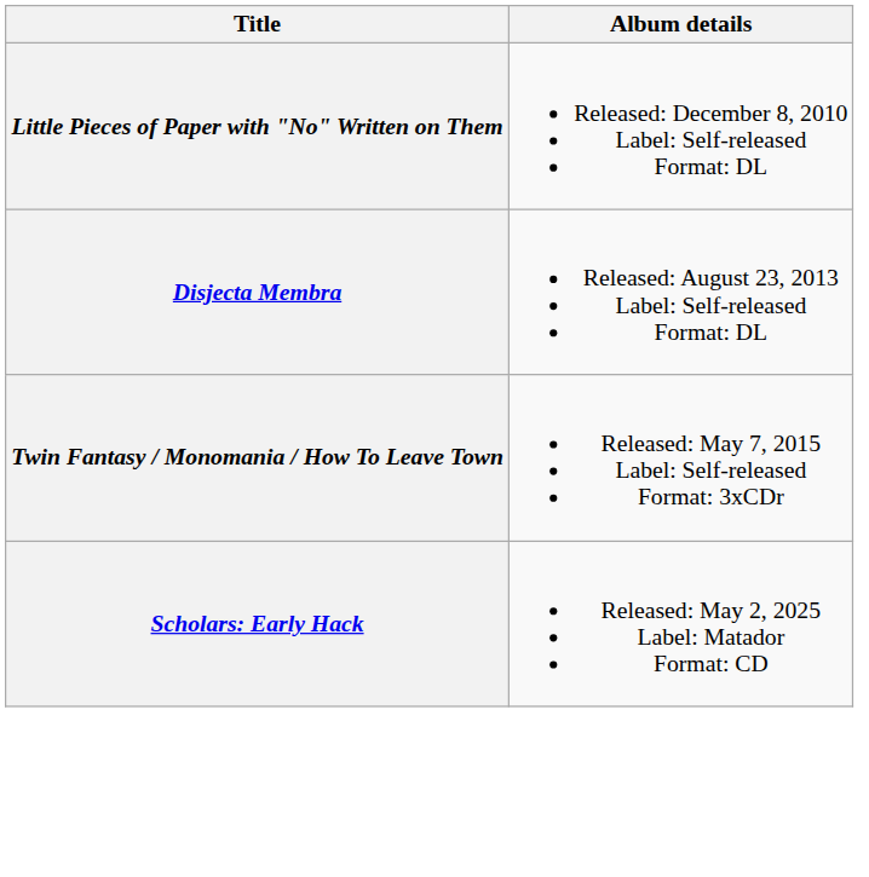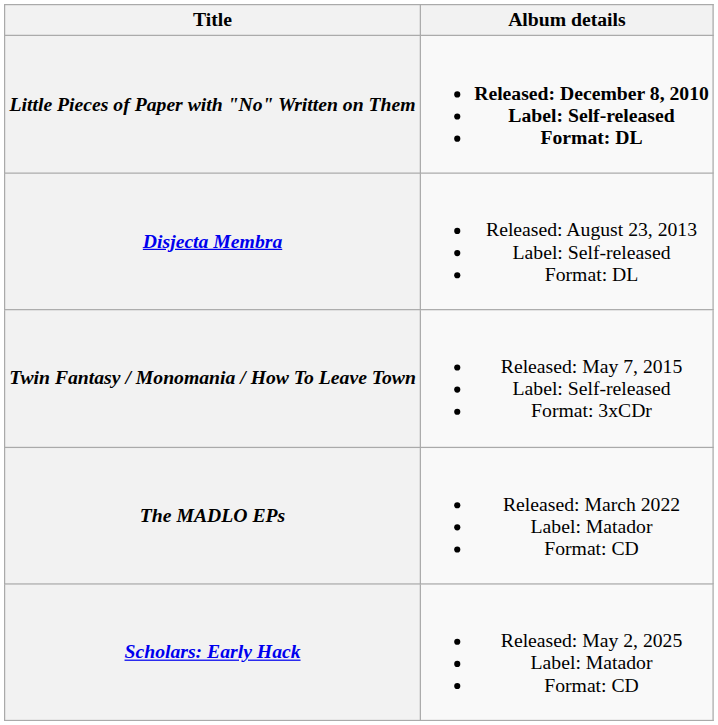Little Pieces of Paper with "No" Written on Them | Album details: normal -> bold
+ row: The MADLO EPs | Released: March 2022 Label: Matador Format: CD
